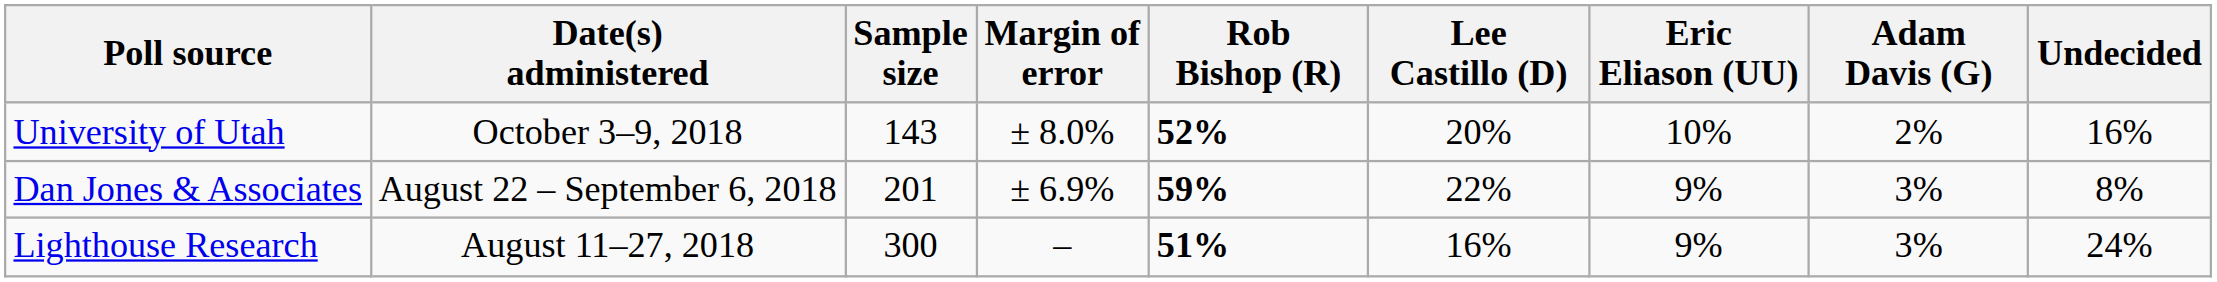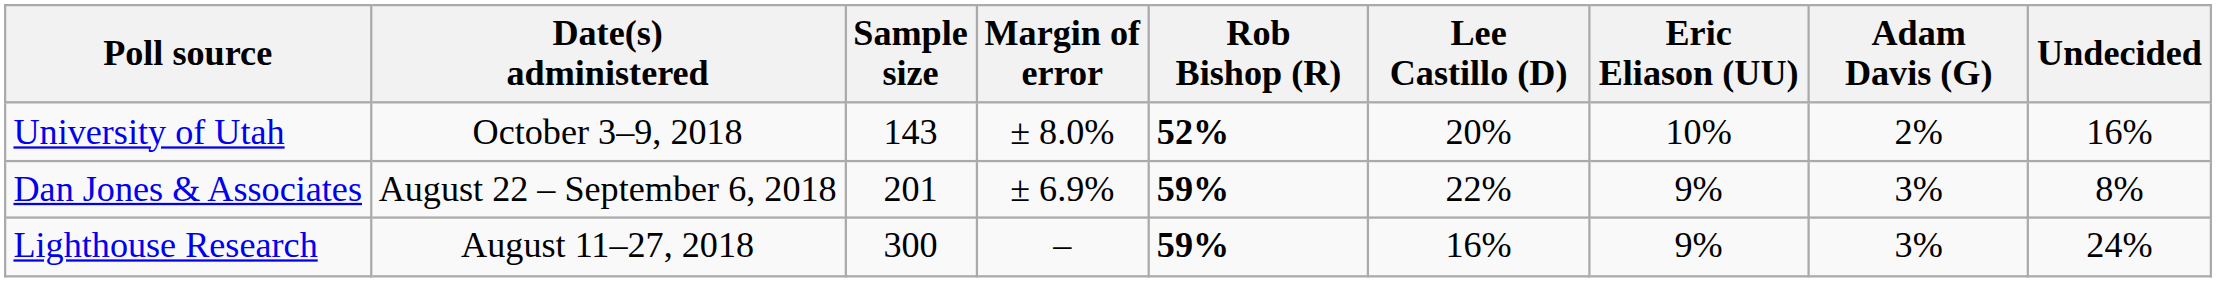Lighthouse Research | Rob Bishop (R): 51% -> 59%
